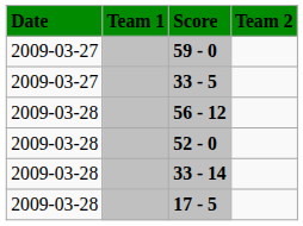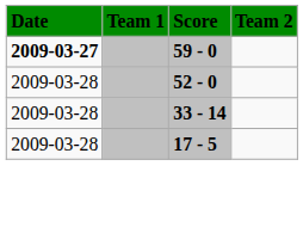59 - 0 | Date: normal -> bold
- row: 2009-03-27 | 33 - 5
- row: 2009-03-28 | 56 - 12
